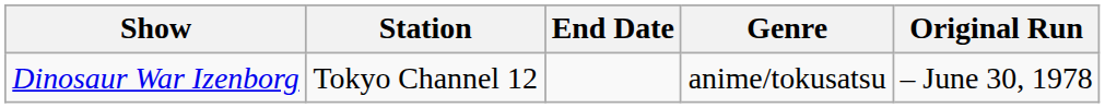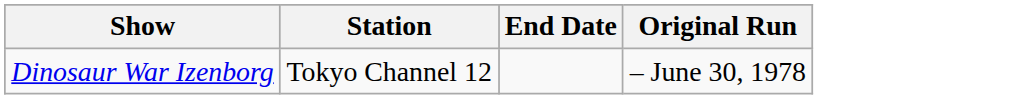- column: Genre | anime/tokusatsu
